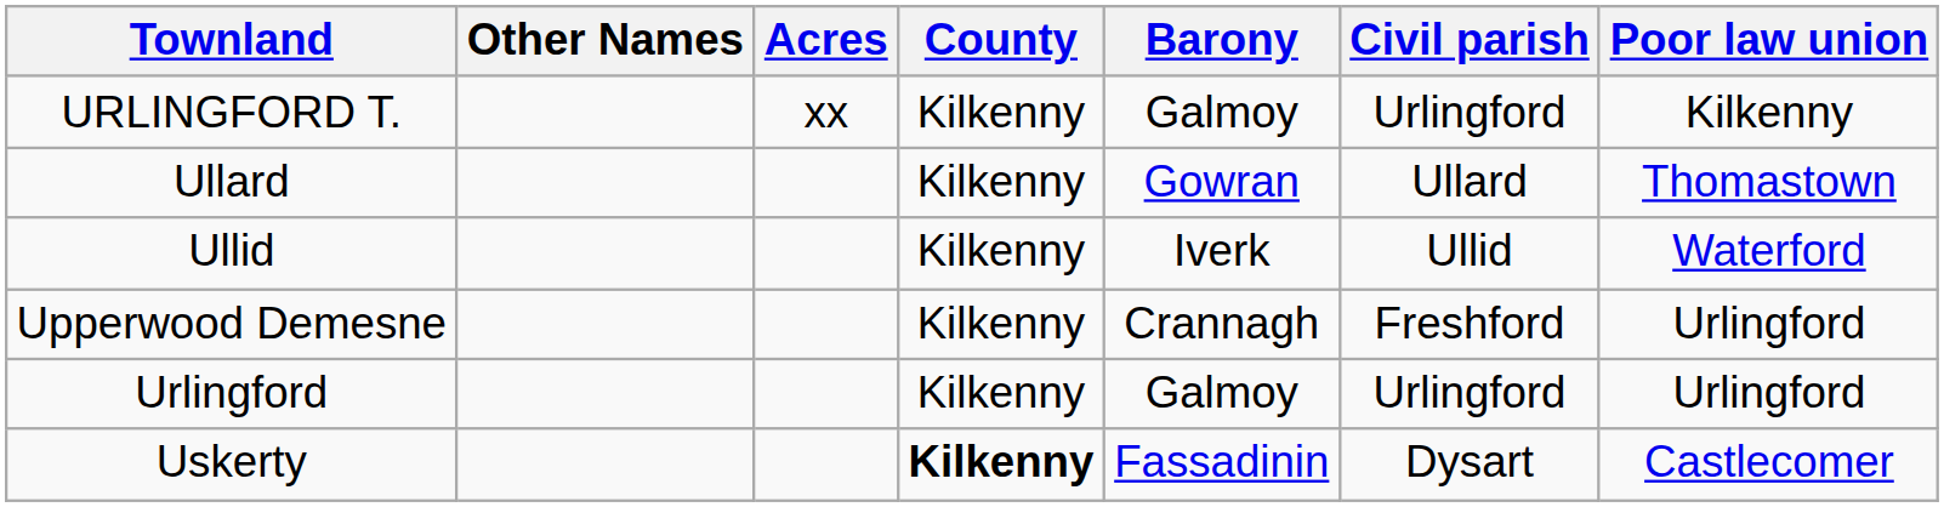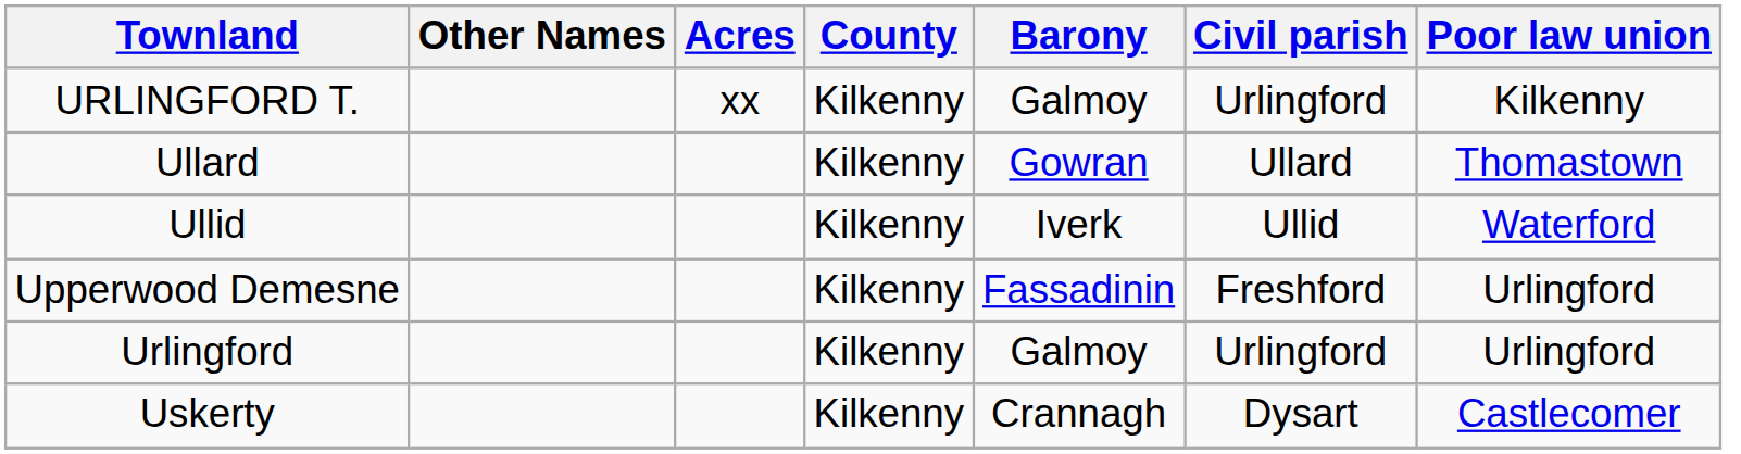Upperwood Demesne | Barony: Crannagh -> Fassadinin
Uskerty | County: bold -> normal
Uskerty | Barony: Fassadinin -> Crannagh
